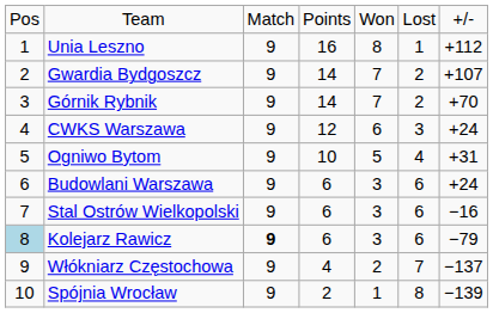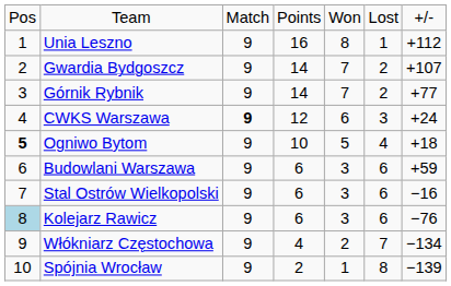Górnik Rybnik | column 7: +70 -> +77
CWKS Warszawa | column 3: normal -> bold
Ogniwo Bytom | column 1: normal -> bold
Ogniwo Bytom | column 7: +31 -> +18
Budowlani Warszawa | column 7: +24 -> +59
Kolejarz Rawicz | column 3: bold -> normal
Kolejarz Rawicz | column 7: −79 -> −76
Włókniarz Częstochowa | column 7: −137 -> −134
